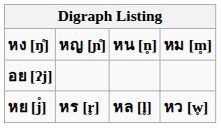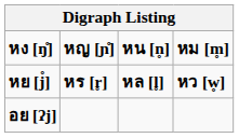rows swapped: หย [j̊] <-> อย [ʔj]
